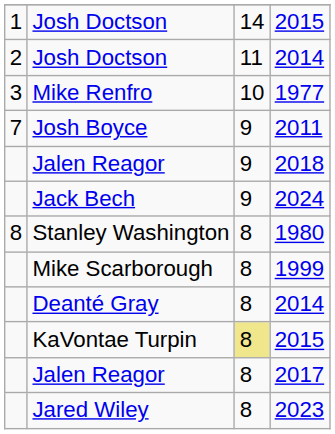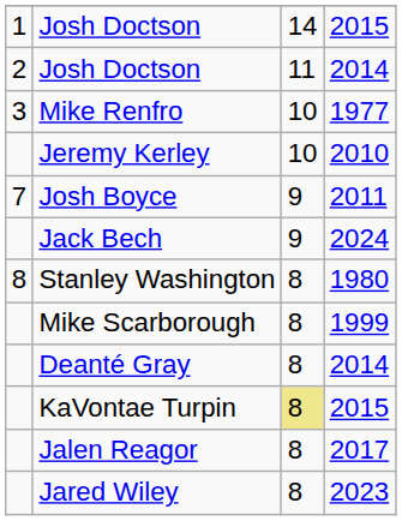+ row: Jeremy Kerley | 10 | 2010
- row: Jalen Reagor | 9 | 2018
